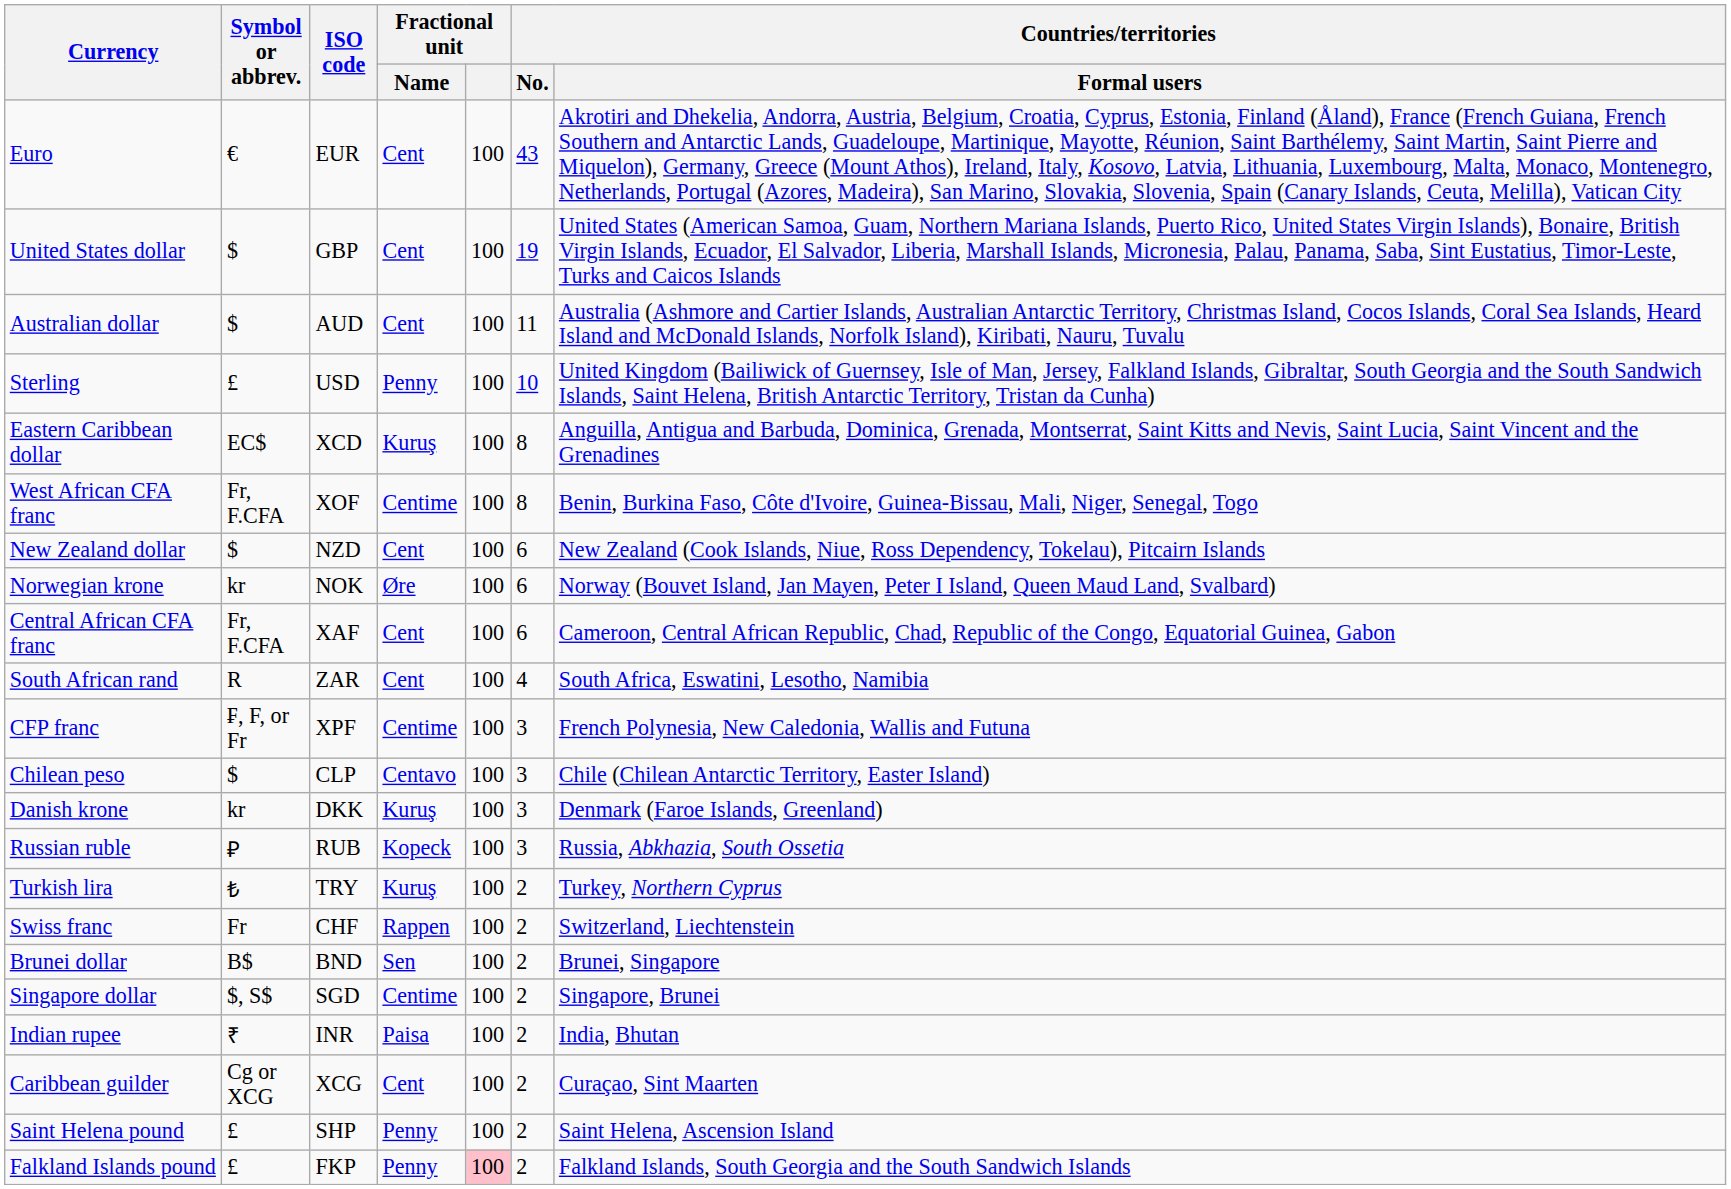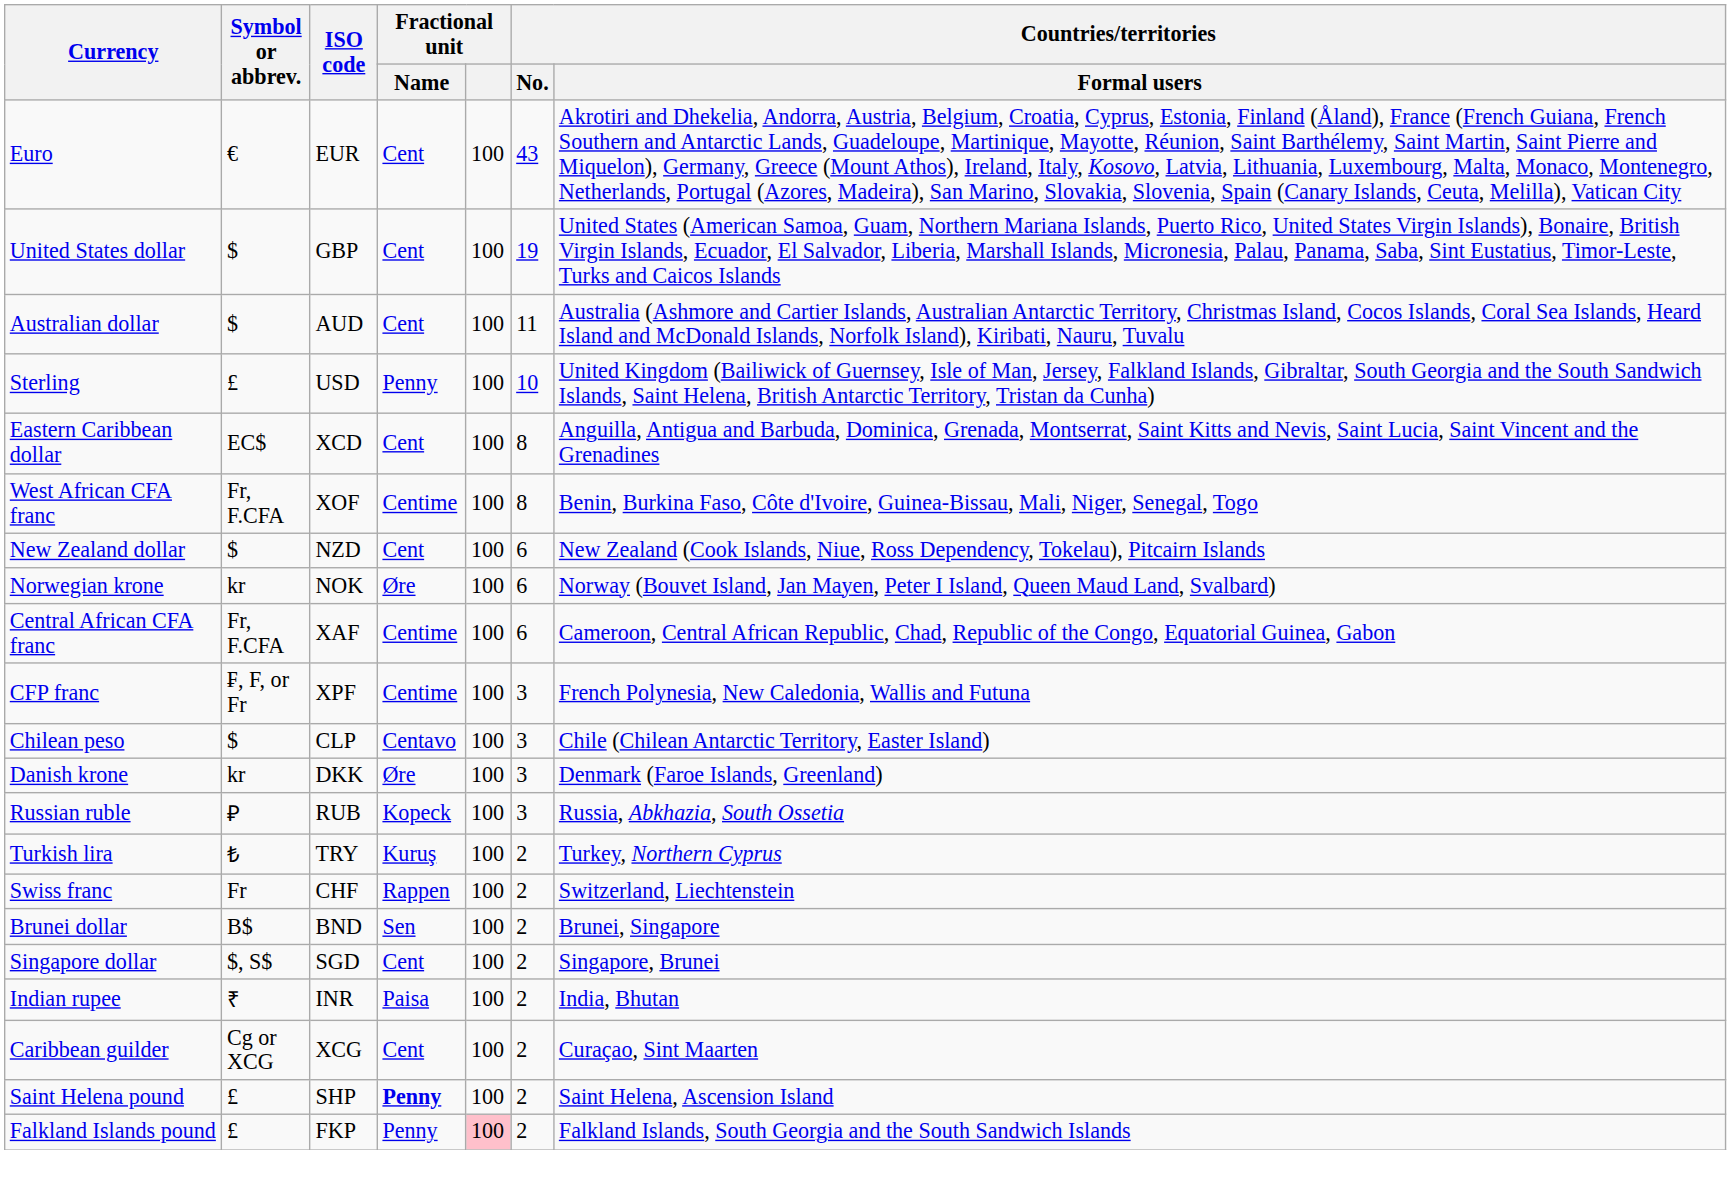Eastern Caribbean dollar | Fractional unit / Name: Kuruş -> Cent
Central African CFA franc | Fractional unit / Name: Cent -> Centime
- row: South African rand | R | ZAR | Cent | 100 | 4 | South Africa, Eswatini, Lesotho, Namibia
Danish krone | Fractional unit / Name: Kuruş -> Øre
Singapore dollar | Fractional unit / Name: Centime -> Cent
Saint Helena pound | Fractional unit / Name: normal -> bold
